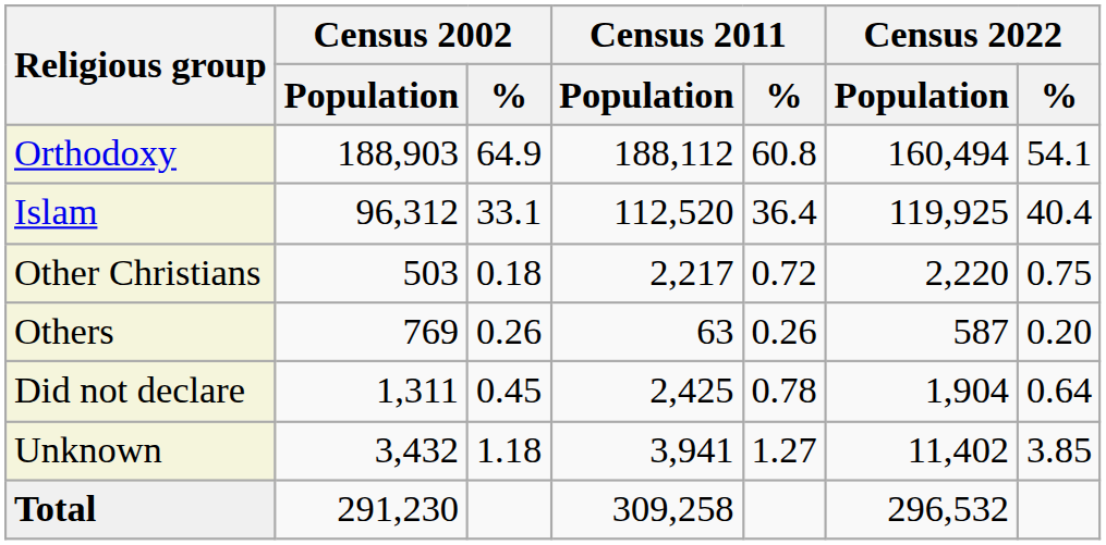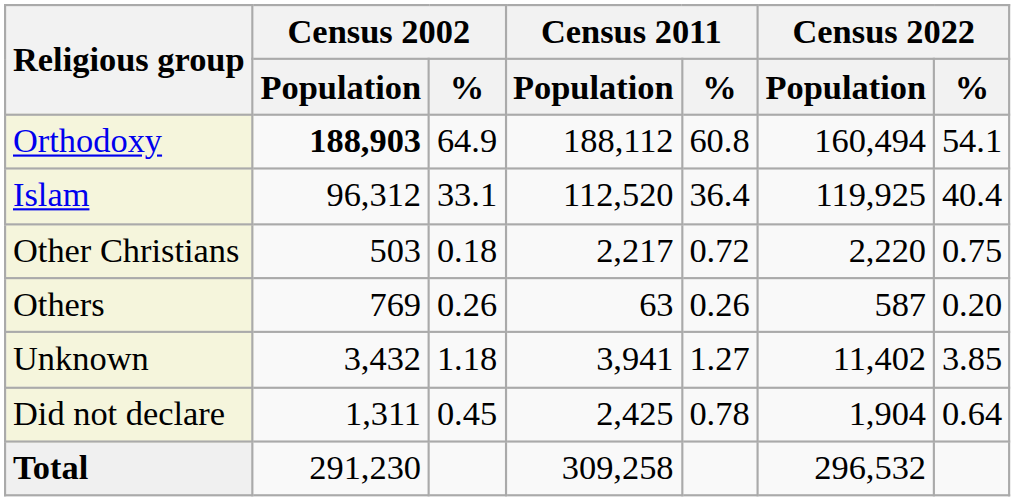Orthodoxy | Census 2002 / Population: normal -> bold
rows swapped: Did not declare <-> Unknown
